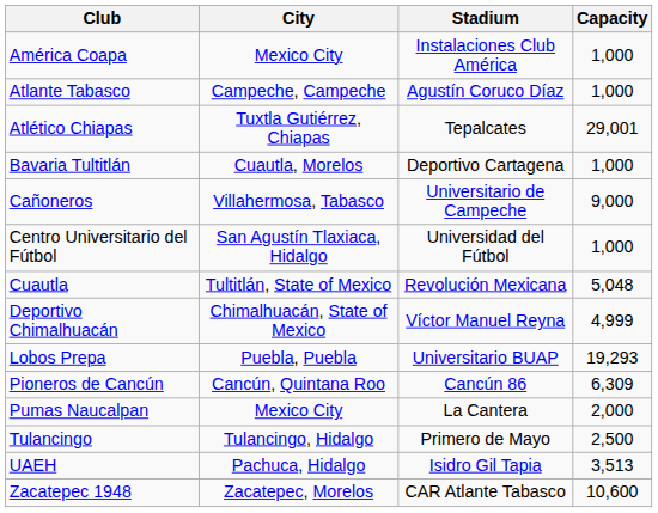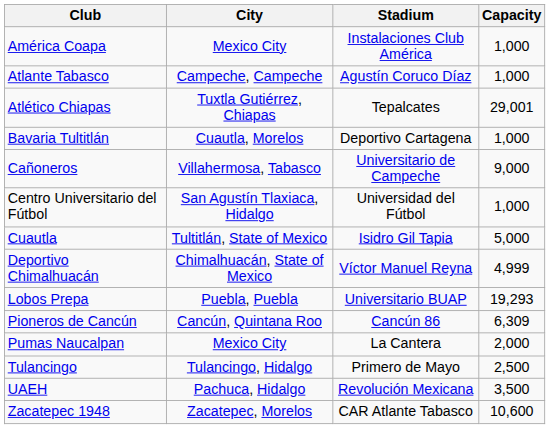Cuautla | Stadium: Revolución Mexicana -> Isidro Gil Tapia
Cuautla | Capacity: 5,048 -> 5,000
UAEH | Stadium: Isidro Gil Tapia -> Revolución Mexicana
UAEH | Capacity: 3,513 -> 3,500
